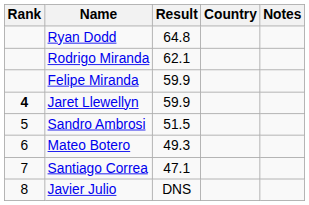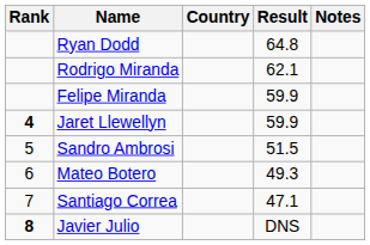columns swapped: Country <-> Result
Javier Julio | Rank: normal -> bold
